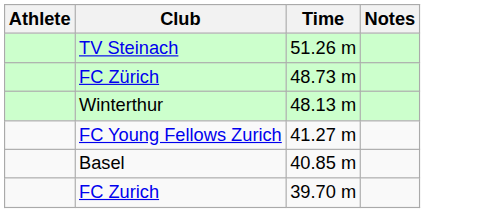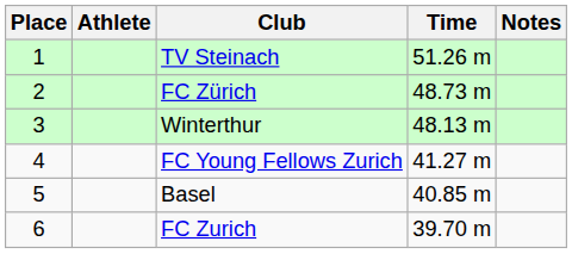+ column: Place | 1 | 2 | 3 | 4 | 5 | 6
